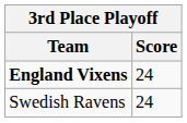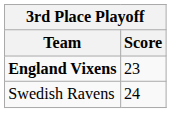England Vixens | Score: 24 -> 23
